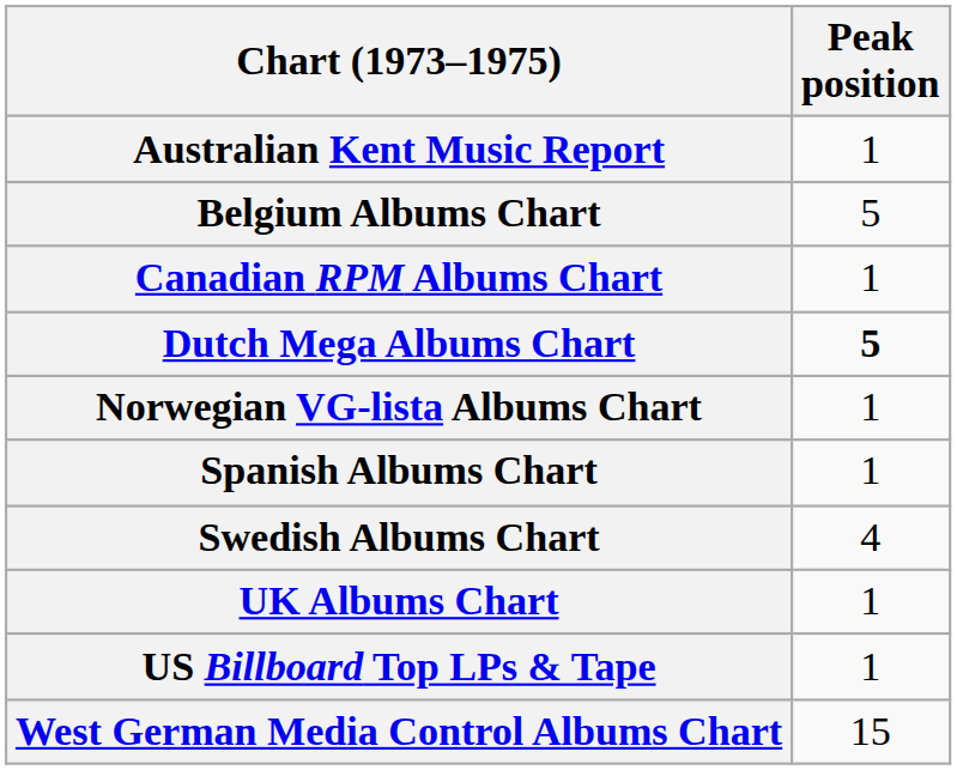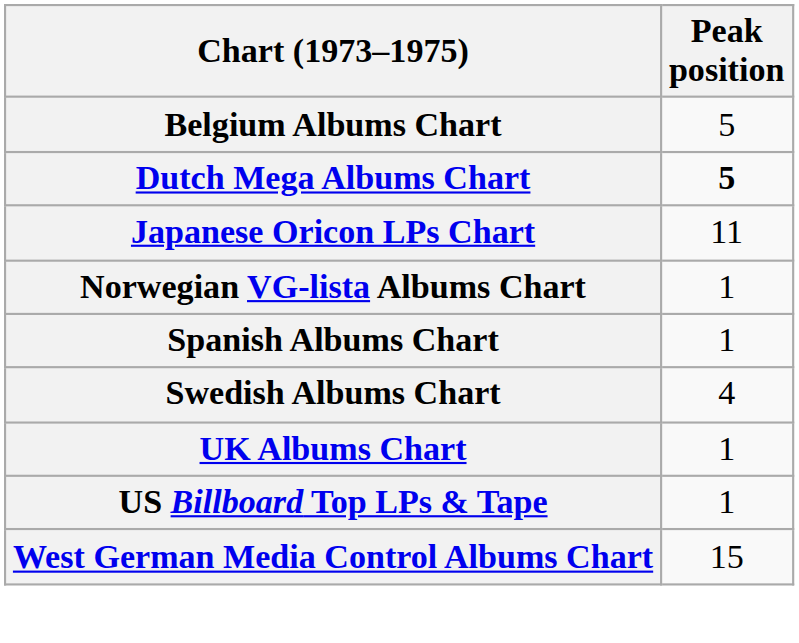- row: Australian Kent Music Report | 1
- row: Canadian RPM Albums Chart | 1
+ row: Japanese Oricon LPs Chart | 11
